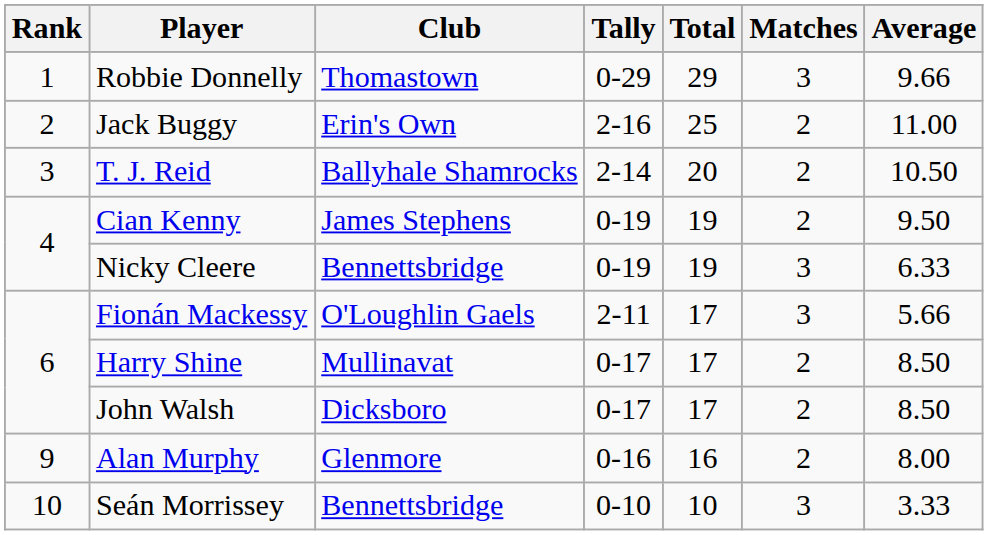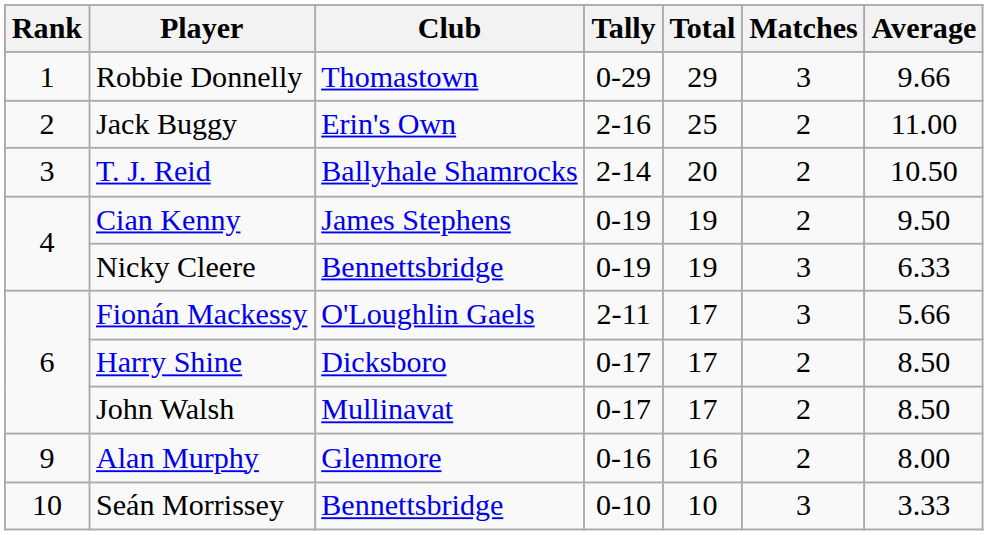Harry Shine | Club: Mullinavat -> Dicksboro
John Walsh | Club: Dicksboro -> Mullinavat
